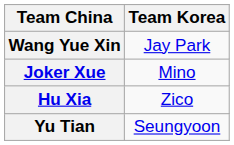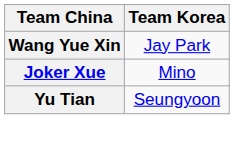- row: Hu Xia | Zico
